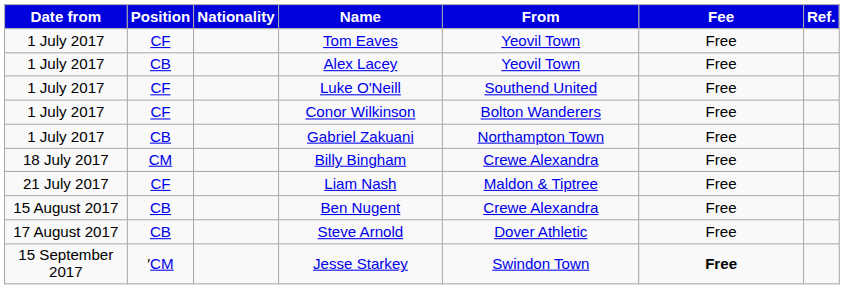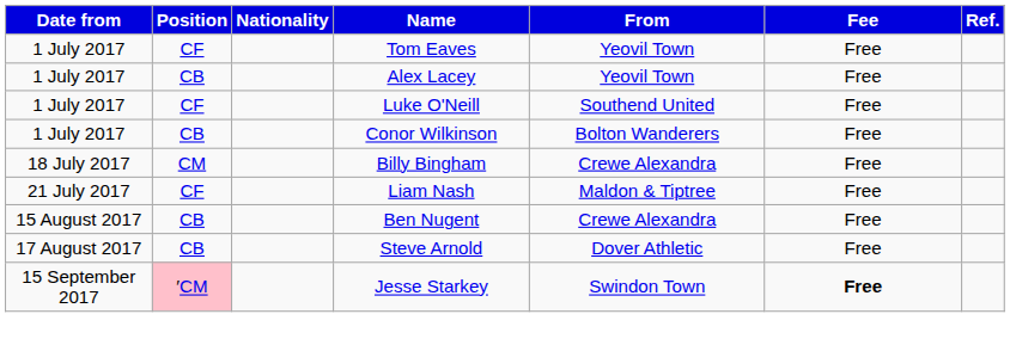Conor Wilkinson | Position: CF -> CB
- row: 1 July 2017 | CB | Gabriel Zakuani | Northampton Town | Free
Jesse Starkey | Position: no background -> pink background
